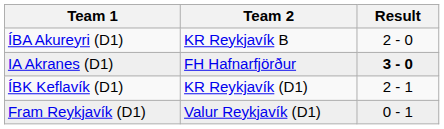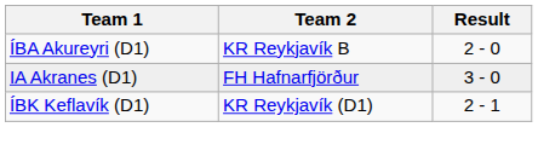IA Akranes (D1) | Result: bold -> normal
- row: Fram Reykjavík (D1) | Valur Reykjavík (D1) | 0 - 1
